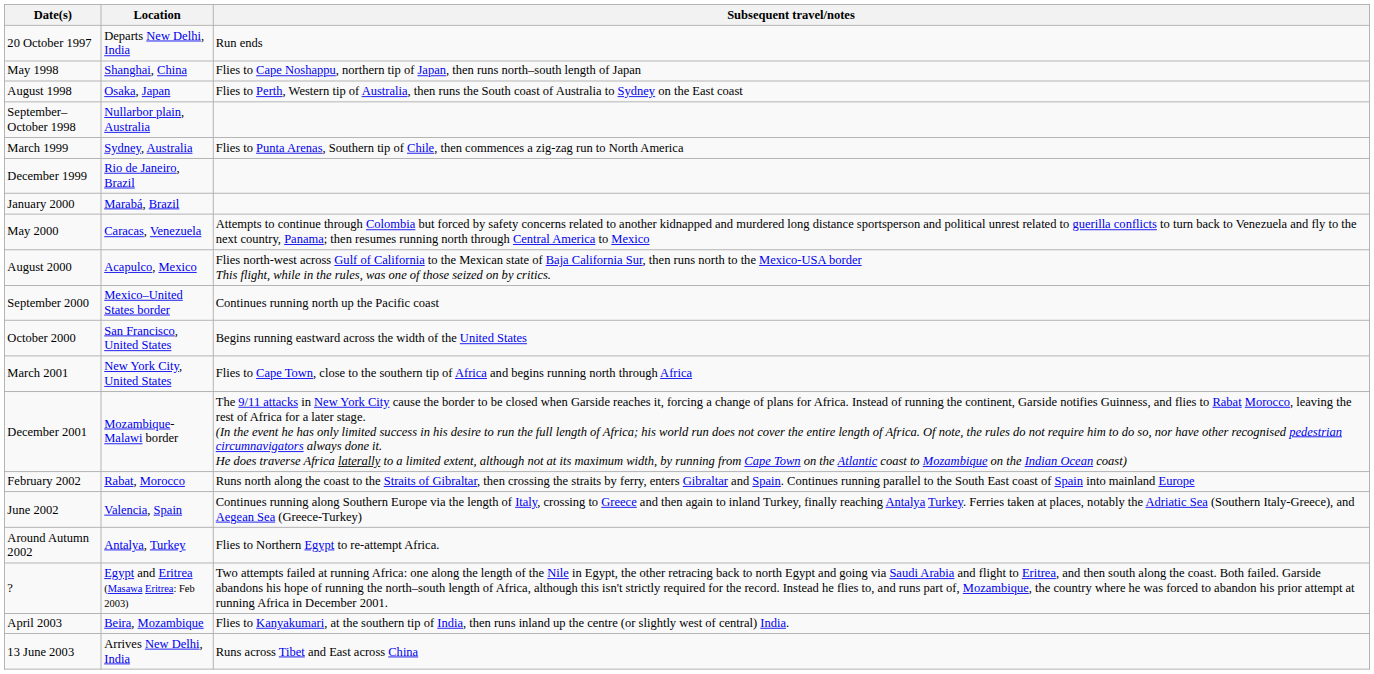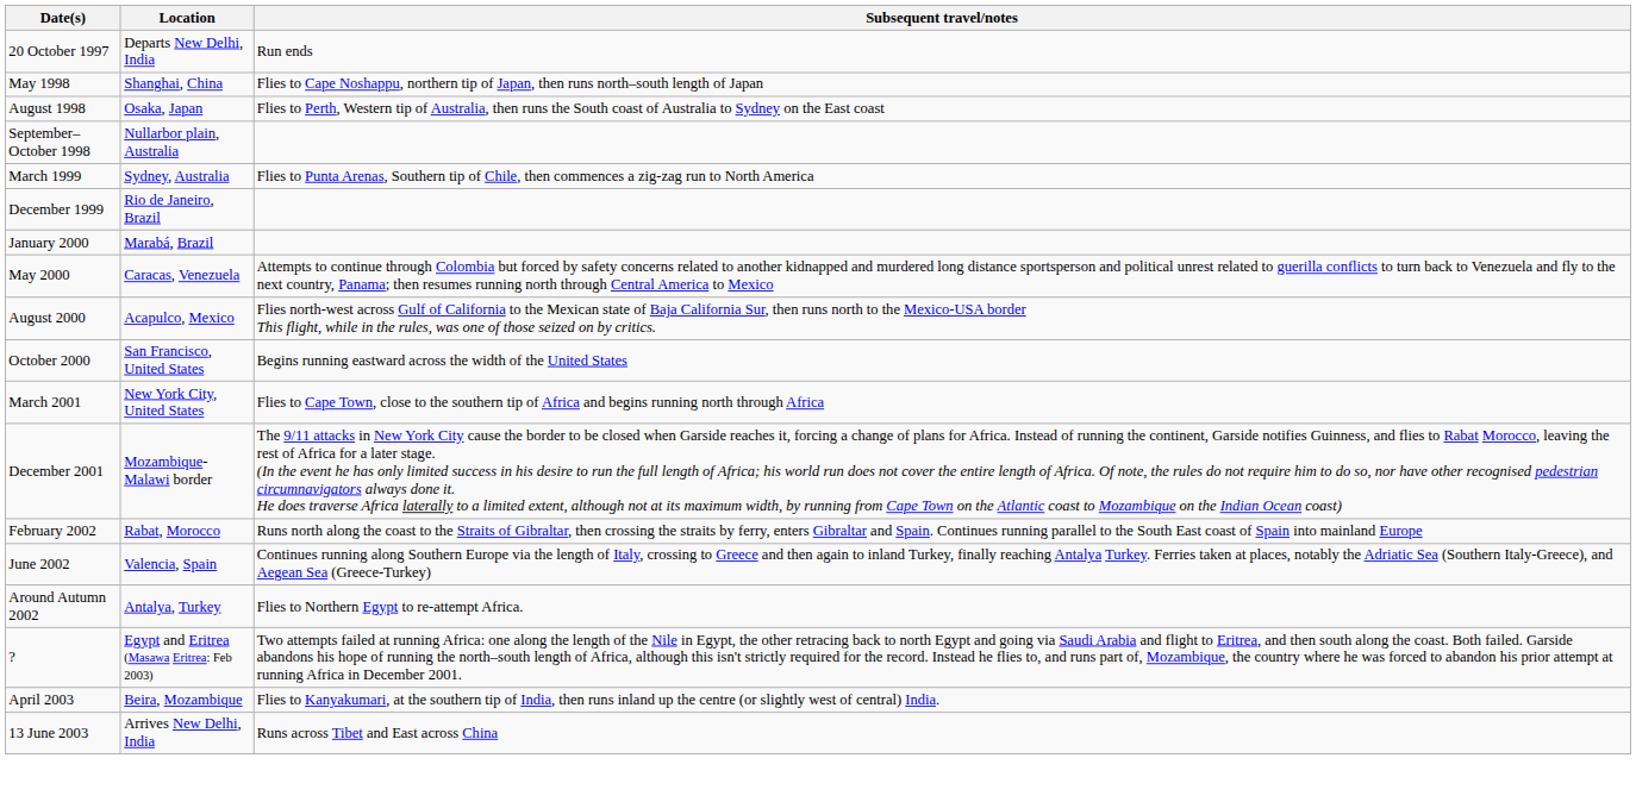- row: September 2000 | Mexico–United States border | Continues running north up the Pacific coast
